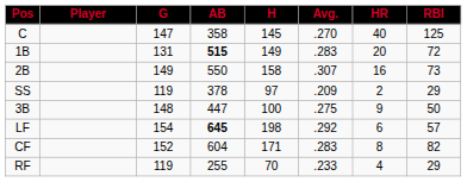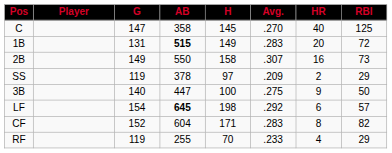3B | G: 148 -> 140
